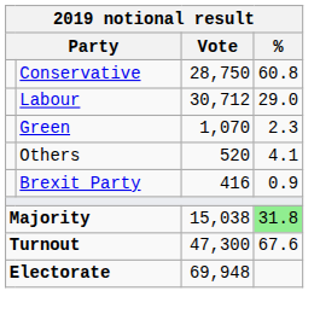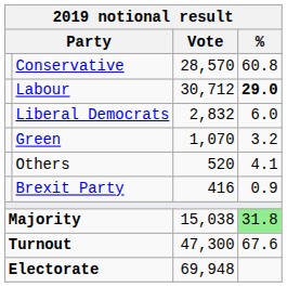Conservative | Vote: 28,750 -> 28,570
Labour | %: normal -> bold
+ row: Liberal Democrats | 2,832 | 6.0
Green | %: 2.3 -> 3.2
